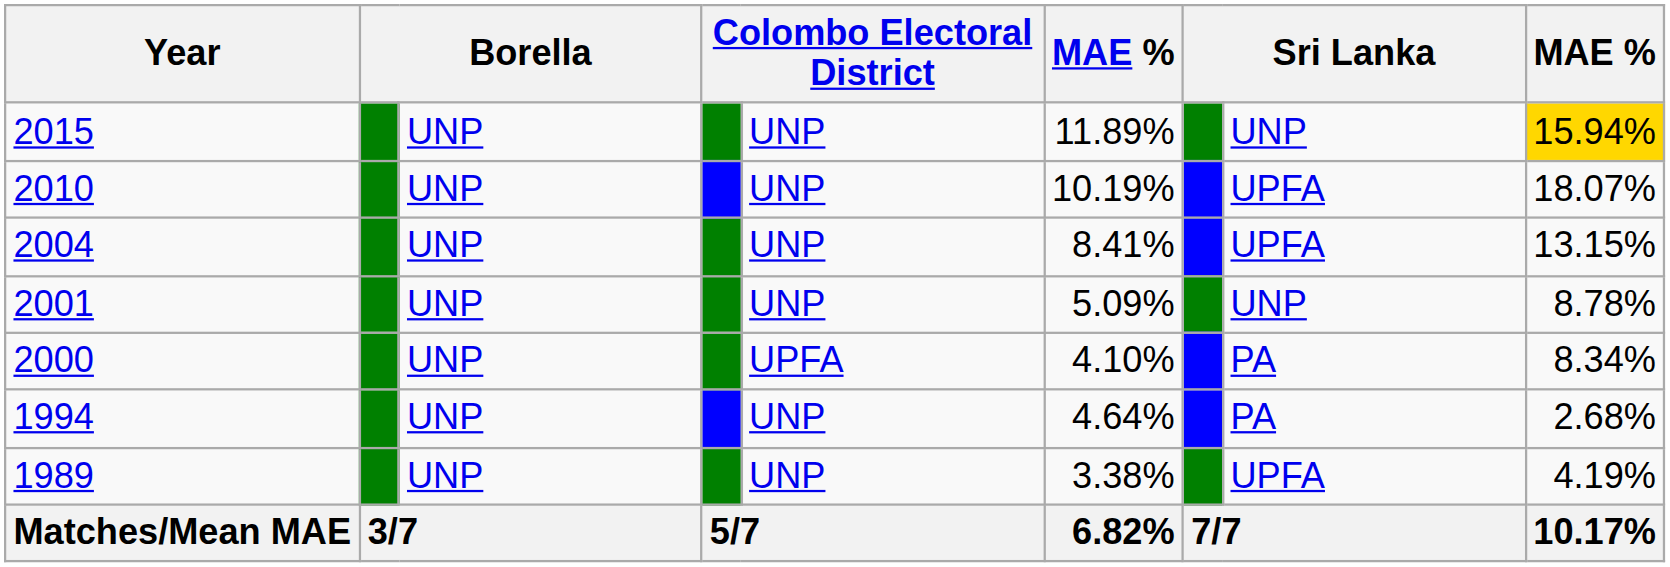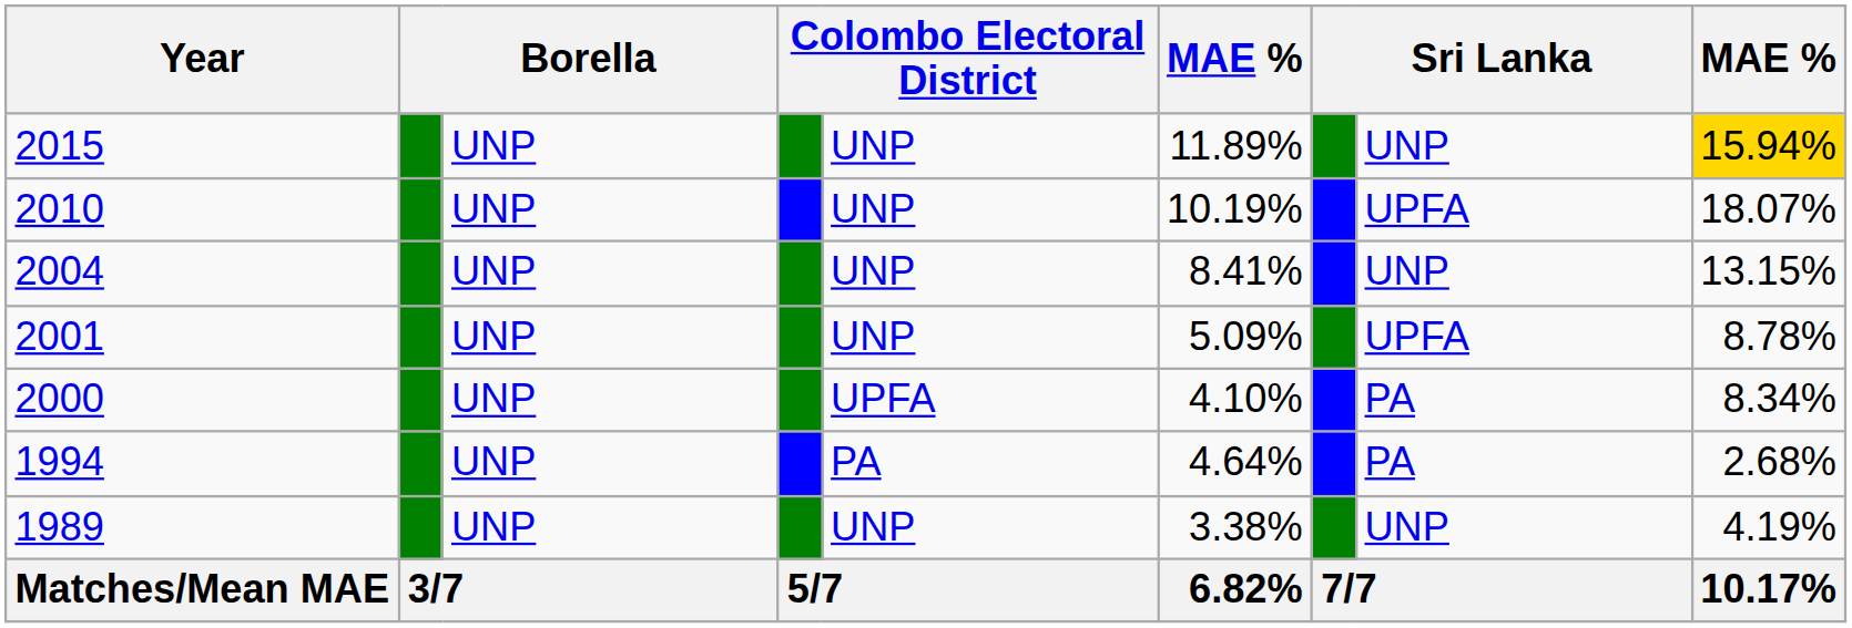2004 | column 8: UPFA -> UNP
2001 | column 8: UNP -> UPFA
1994 | column 5: UNP -> PA
1989 | column 8: UPFA -> UNP
